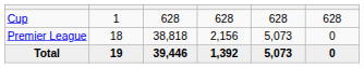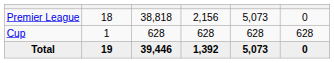rows swapped: Premier League <-> Cup
